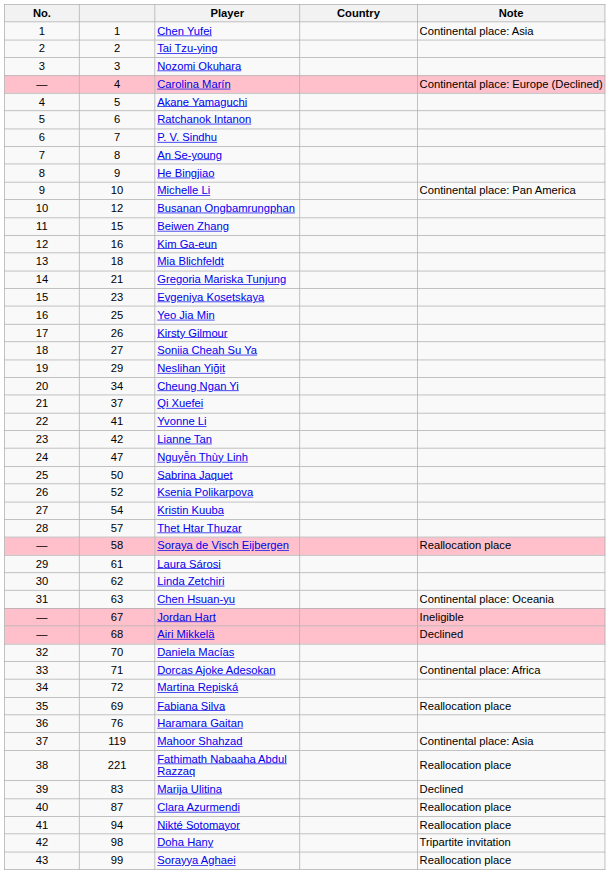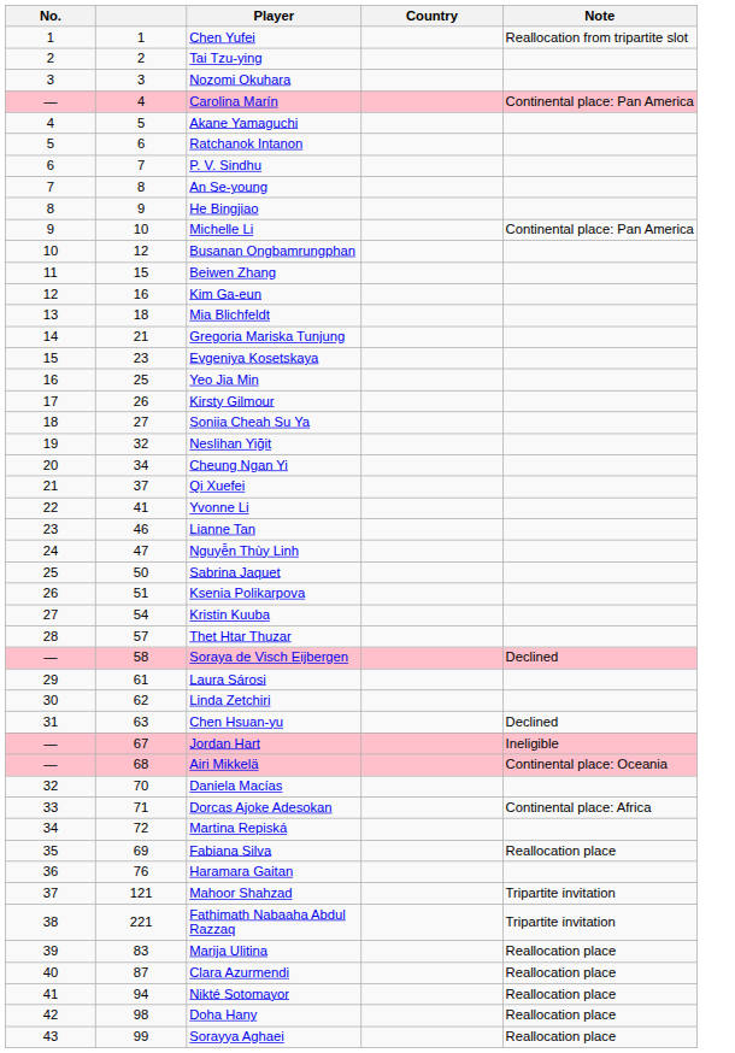Chen Yufei | Note: Continental place: Asia -> Reallocation from tripartite slot
Carolina Marín | Note: Continental place: Europe (Declined) -> Continental place: Pan America
Neslihan Yiğit | column 2: 29 -> 32
Lianne Tan | column 2: 42 -> 46
Ksenia Polikarpova | column 2: 52 -> 51
Soraya de Visch Eijbergen | Note: Reallocation place -> Declined
Chen Hsuan-yu | Note: Continental place: Oceania -> Declined
Airi Mikkelä | Note: Declined -> Continental place: Oceania
Mahoor Shahzad | column 2: 119 -> 121
Mahoor Shahzad | Note: Continental place: Asia -> Tripartite invitation
Fathimath Nabaaha Abdul Razzaq | Note: Reallocation place -> Tripartite invitation
Marija Ulitina | Note: Declined -> Reallocation place
Doha Hany | Note: Tripartite invitation -> Reallocation place
